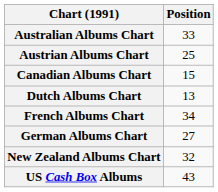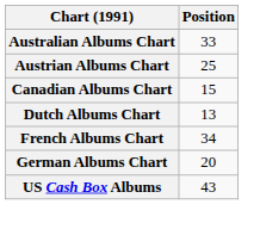German Albums Chart | Position: 27 -> 20
- row: New Zealand Albums Chart | 32
